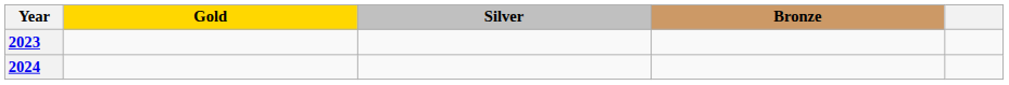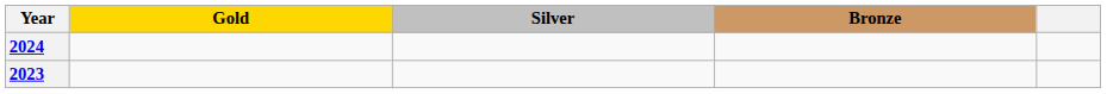rows swapped: 2023 <-> 2024
